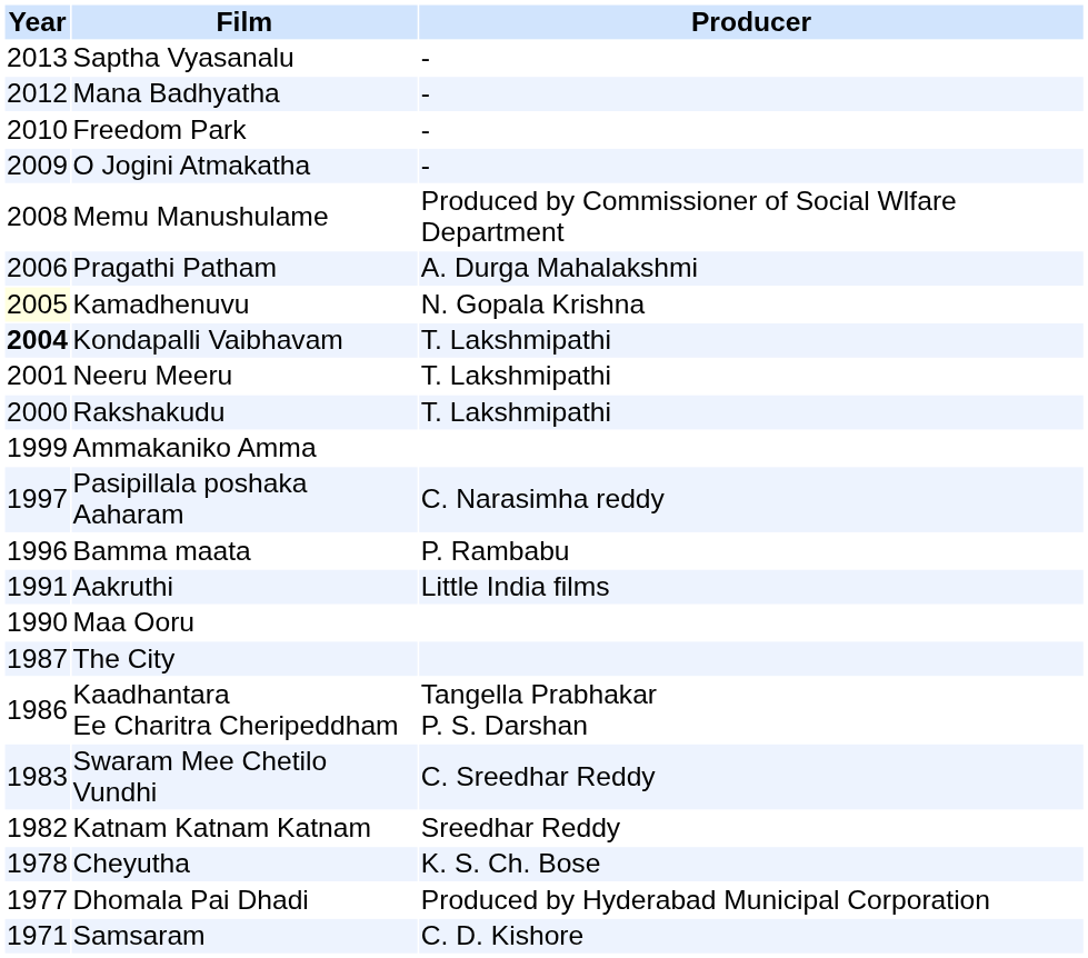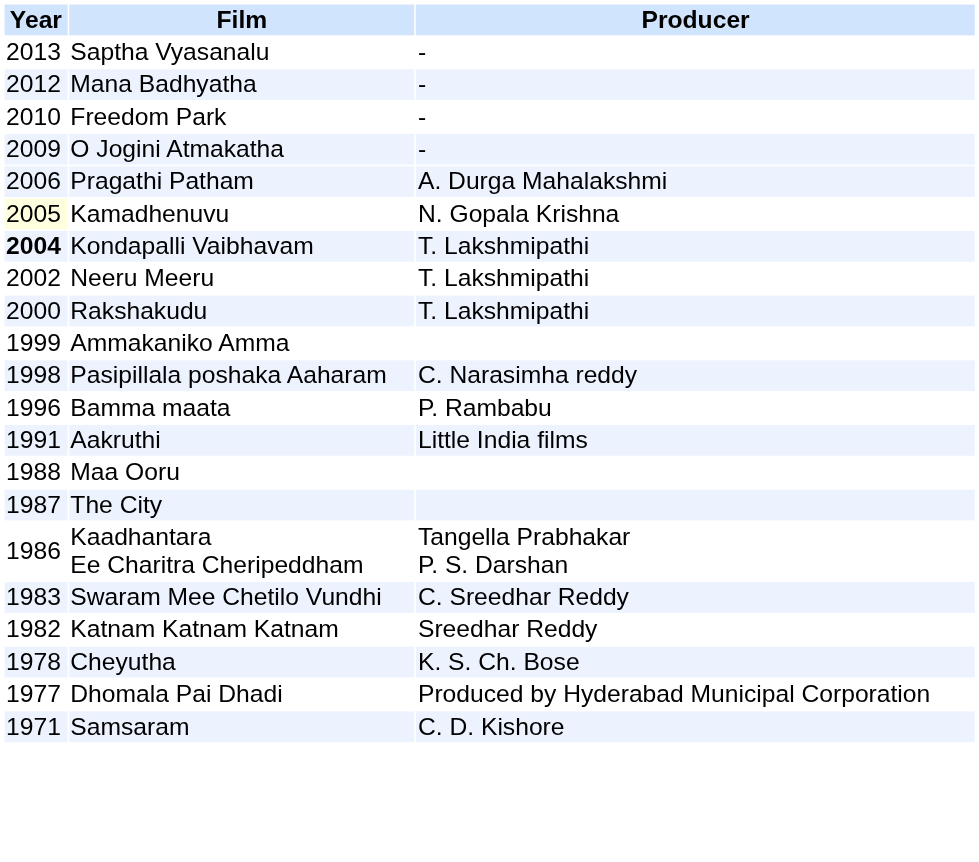- row: 2008 | Memu Manushulame | Produced by Commissioner of Social Wlfare Department
Neeru Meeru | Year: 2001 -> 2002
Pasipillala poshaka Aaharam | Year: 1997 -> 1998
Maa Ooru | Year: 1990 -> 1988
